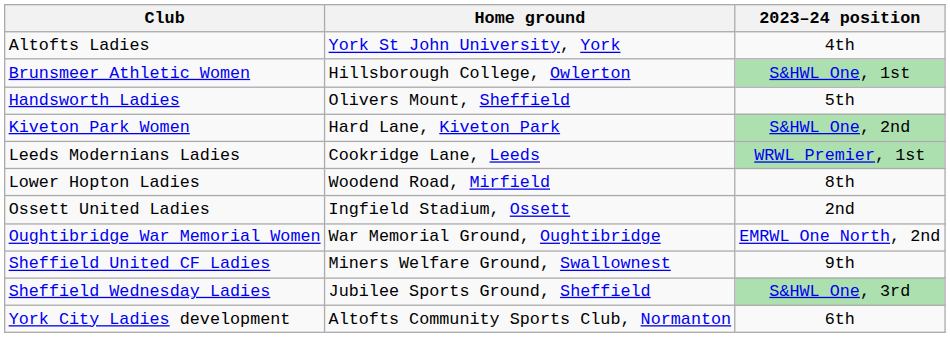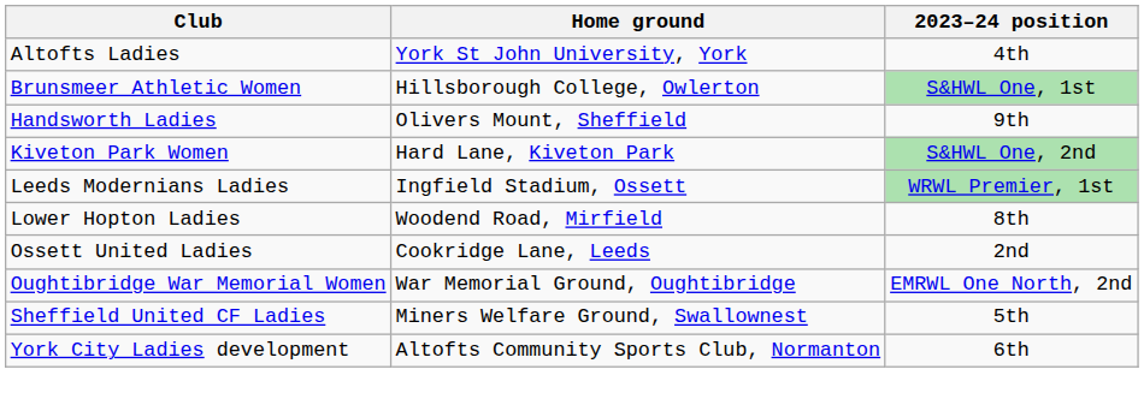Handsworth Ladies | 2023–24 position: 5th -> 9th
Leeds Modernians Ladies | Home ground: Cookridge Lane, Leeds -> Ingfield Stadium, Ossett
Ossett United Ladies | Home ground: Ingfield Stadium, Ossett -> Cookridge Lane, Leeds
Sheffield United CF Ladies | 2023–24 position: 9th -> 5th
- row: Sheffield Wednesday Ladies | Jubilee Sports Ground, Sheffield | S&HWL One, 3rd
